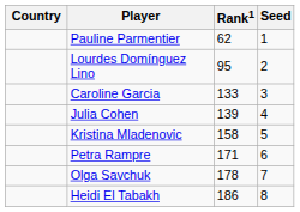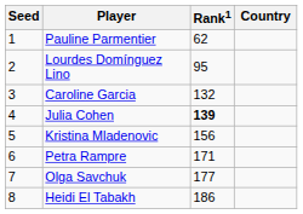columns swapped: Country <-> Seed
Caroline Garcia | Rank1: 133 -> 132
Julia Cohen | Rank1: normal -> bold
Kristina Mladenovic | Rank1: 158 -> 156
Olga Savchuk | Rank1: 178 -> 177
